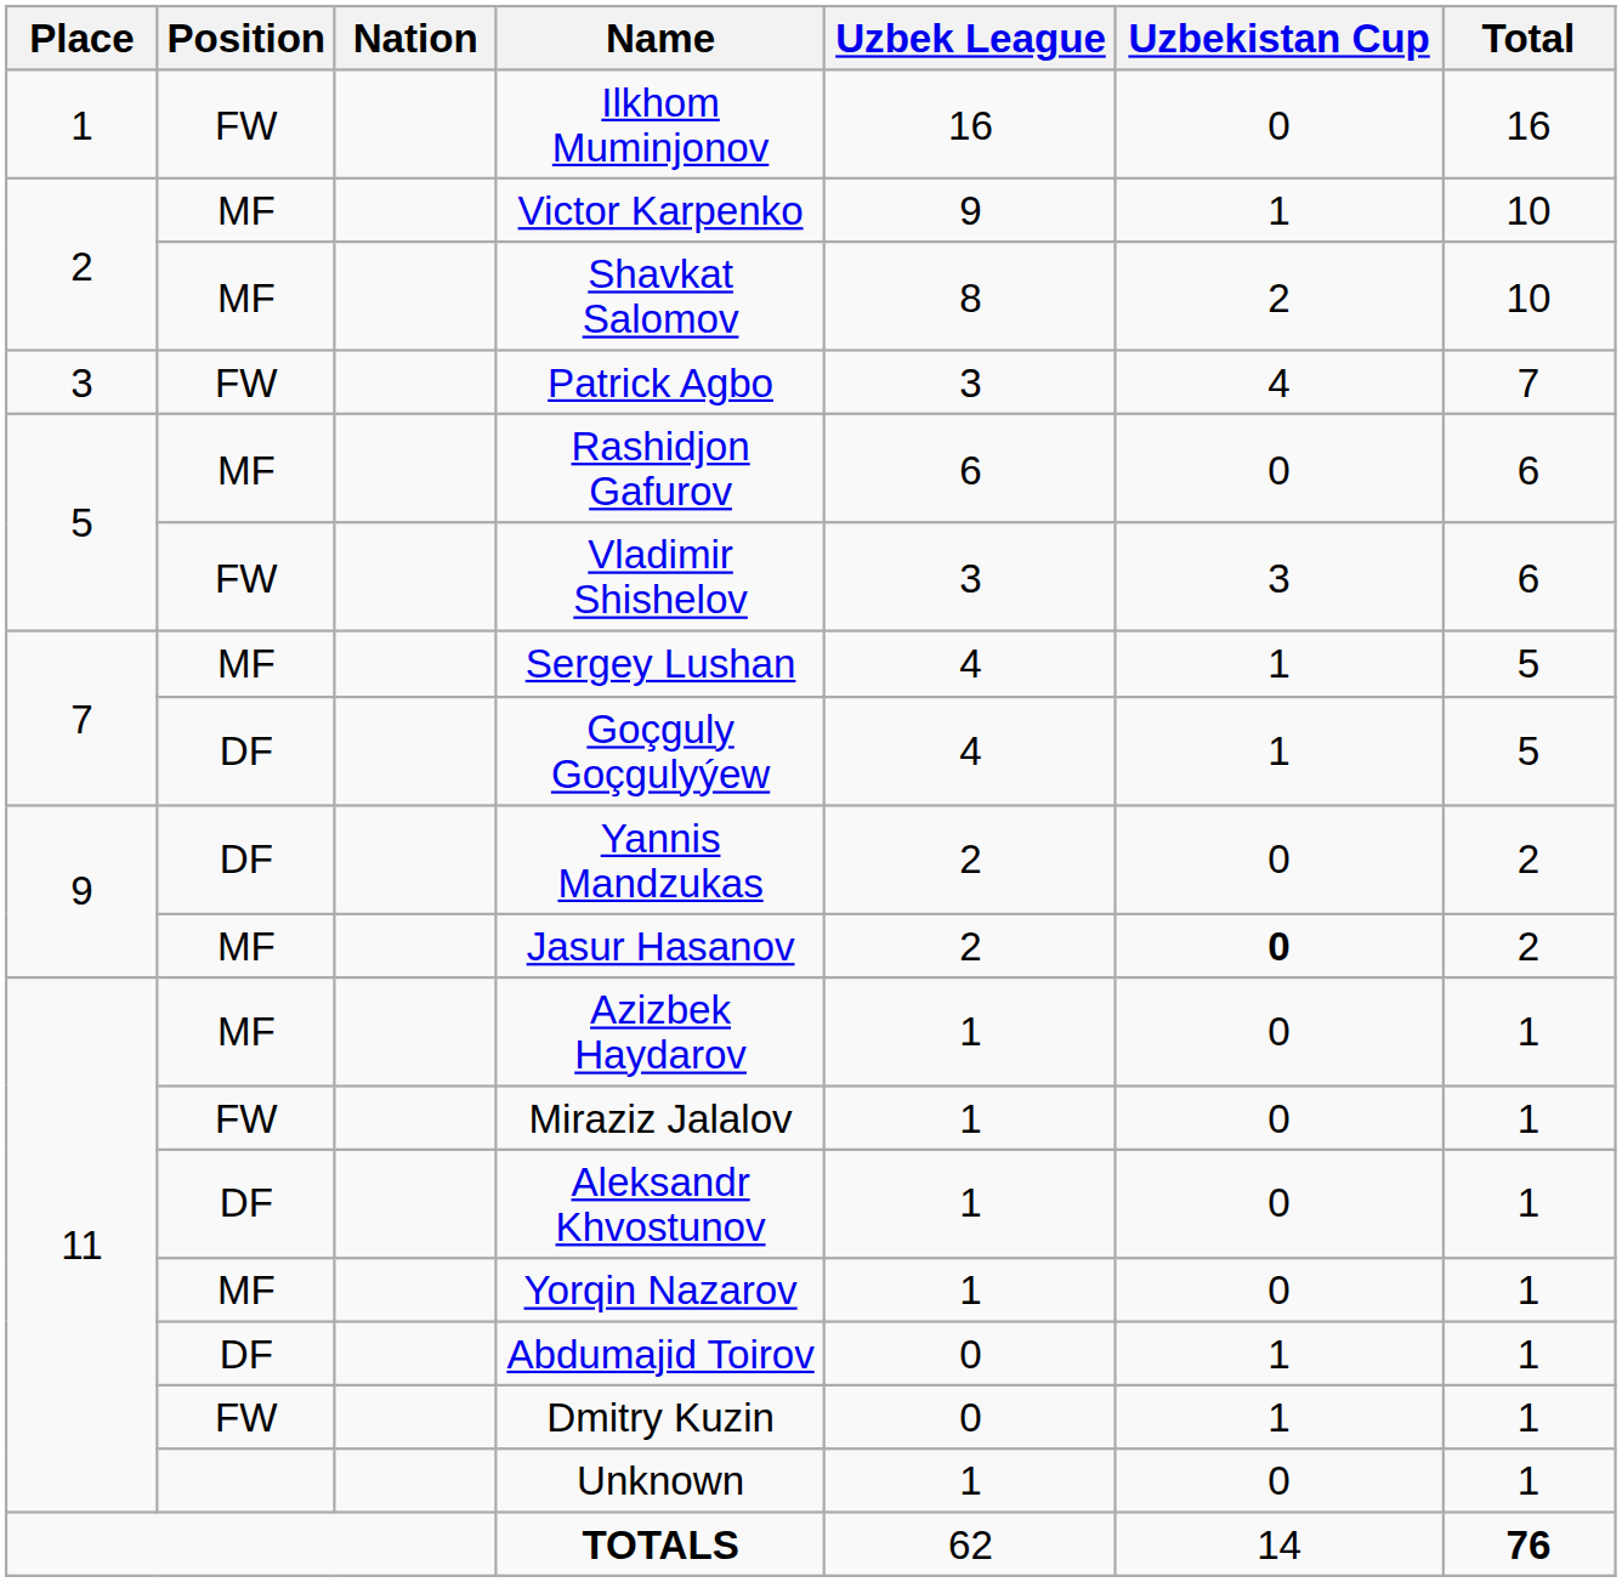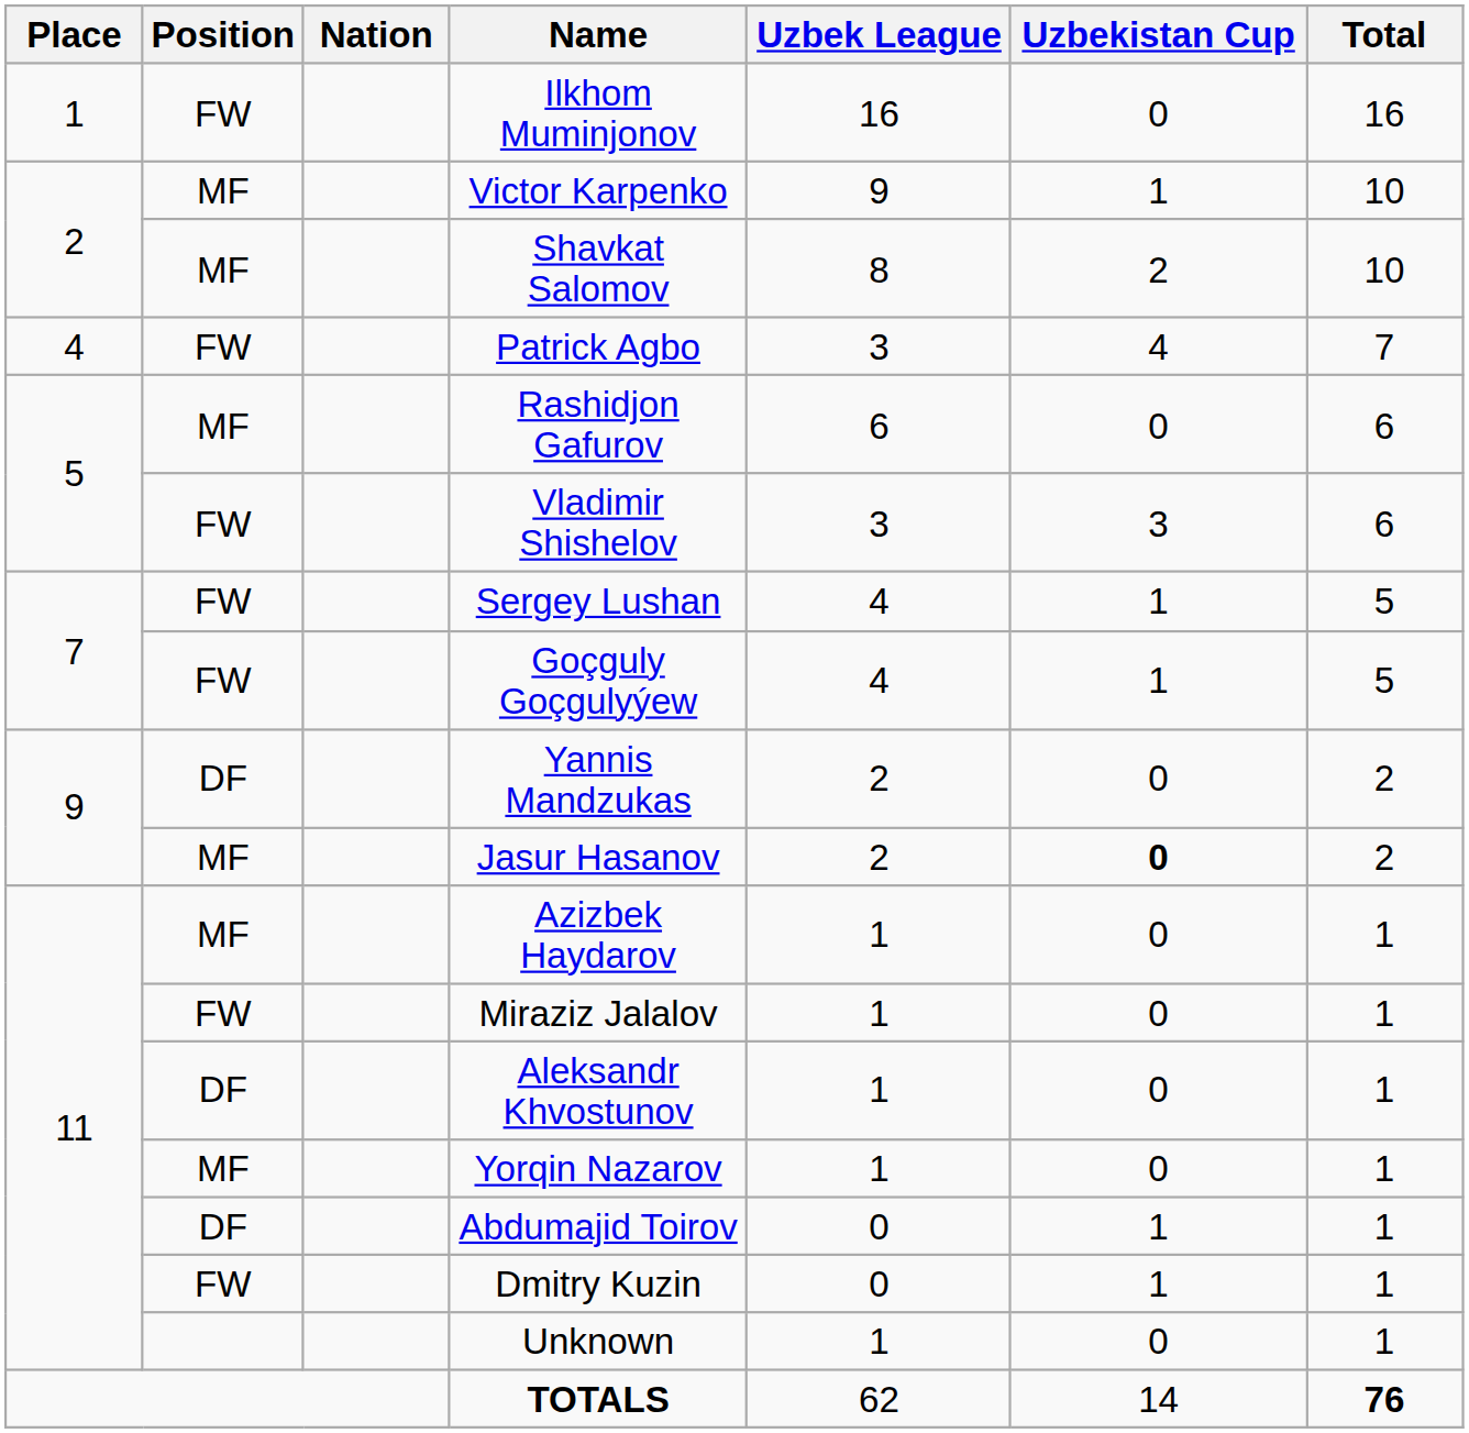Patrick Agbo | Place: 3 -> 4
Sergey Lushan | Position: MF -> FW
Goçguly Goçgulyýew | Position: DF -> FW
